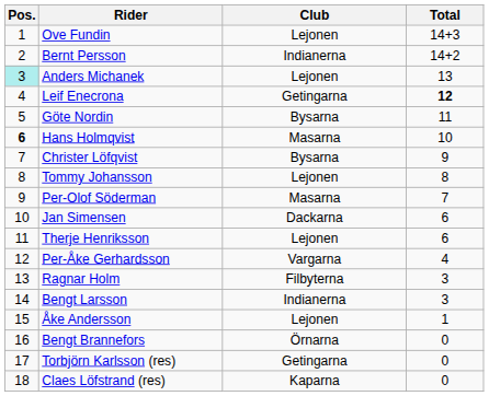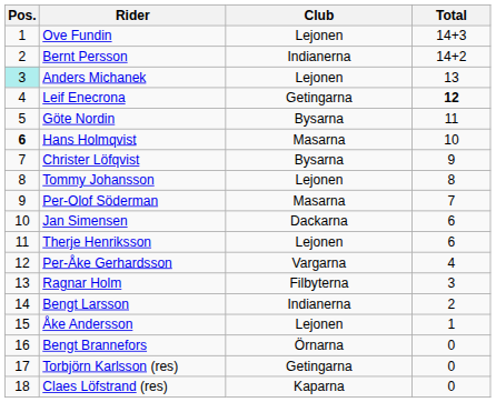Bengt Larsson | Total: 3 -> 2
